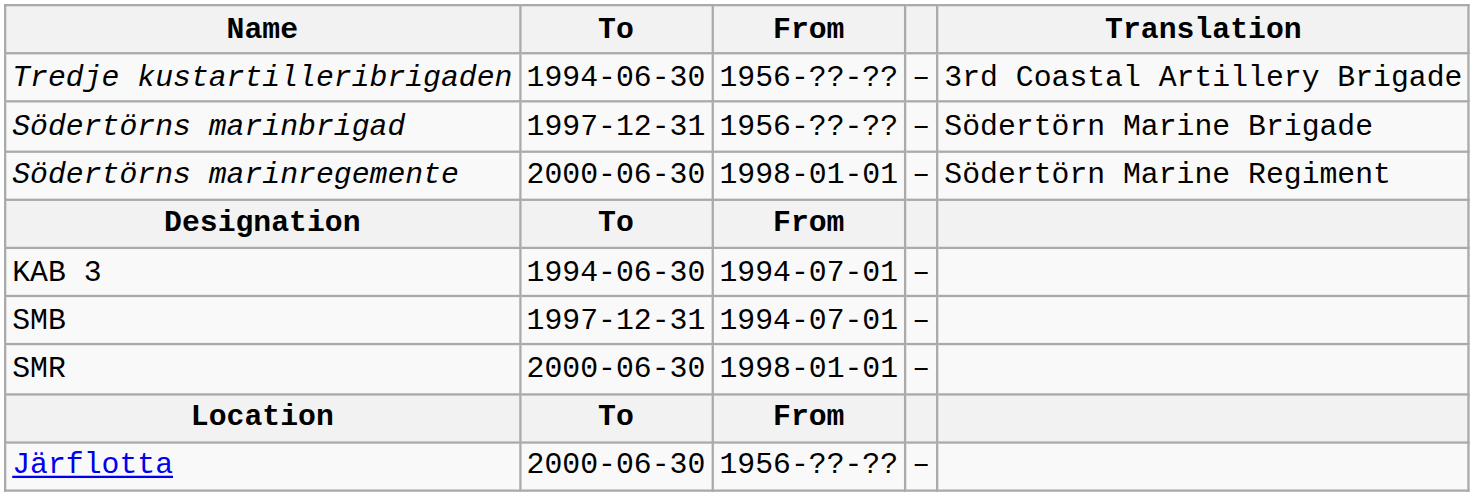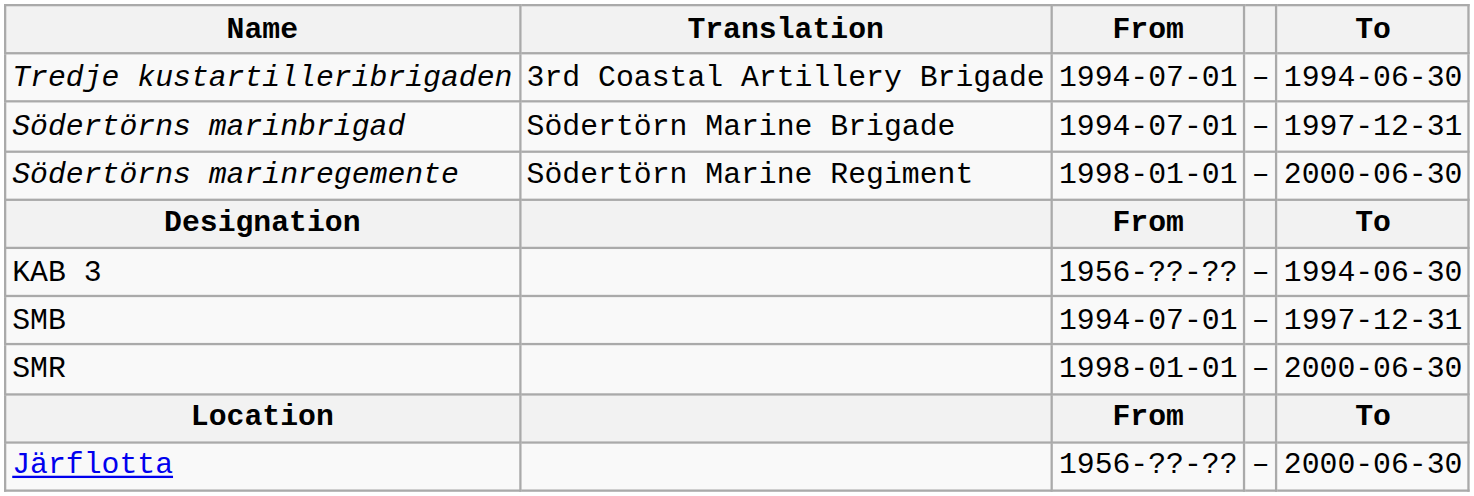columns swapped: Translation <-> To
Tredje kustartilleribrigaden | From: 1956-??-?? -> 1994-07-01
Södertörns marinbrigad | From: 1956-??-?? -> 1994-07-01
KAB 3 | From: 1994-07-01 -> 1956-??-??
